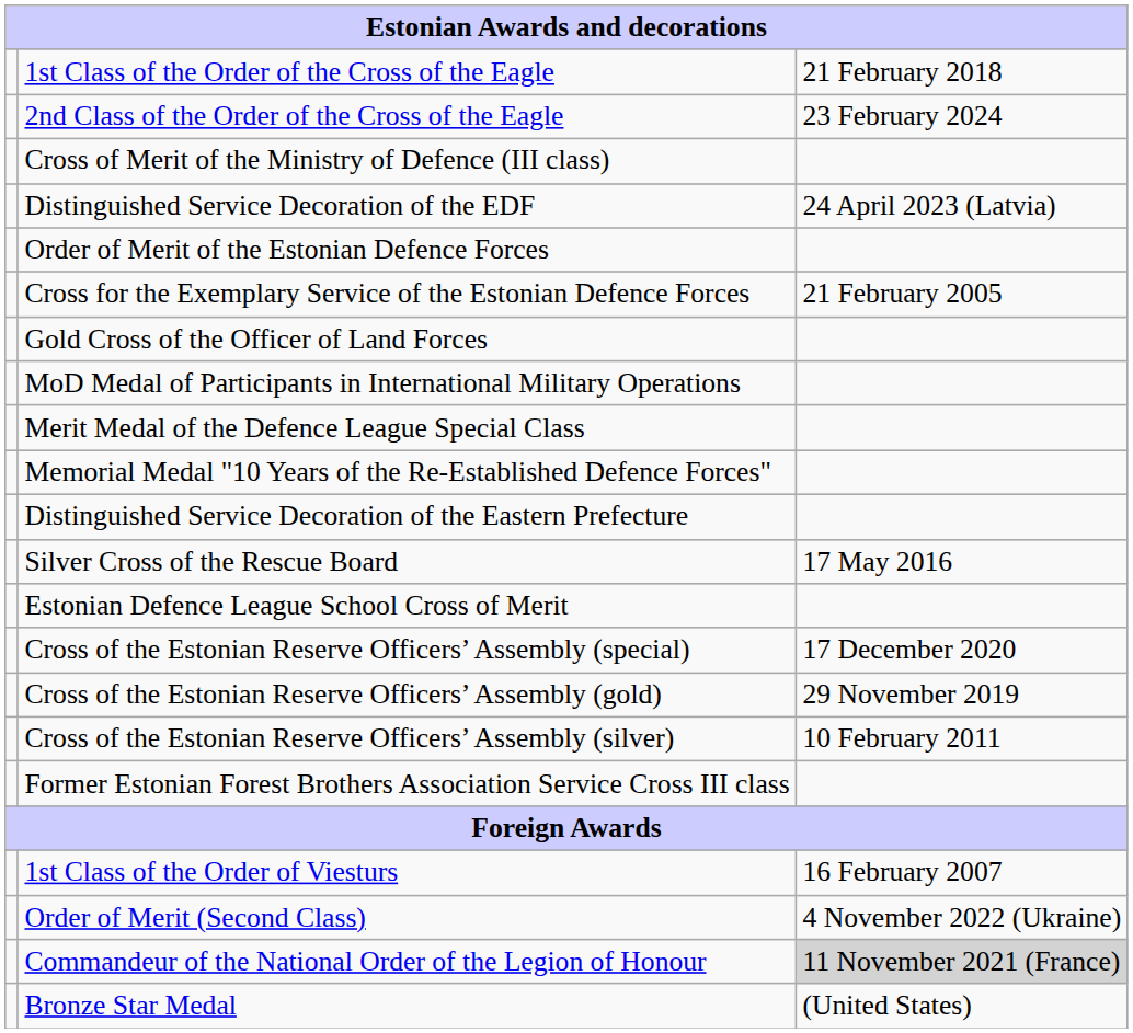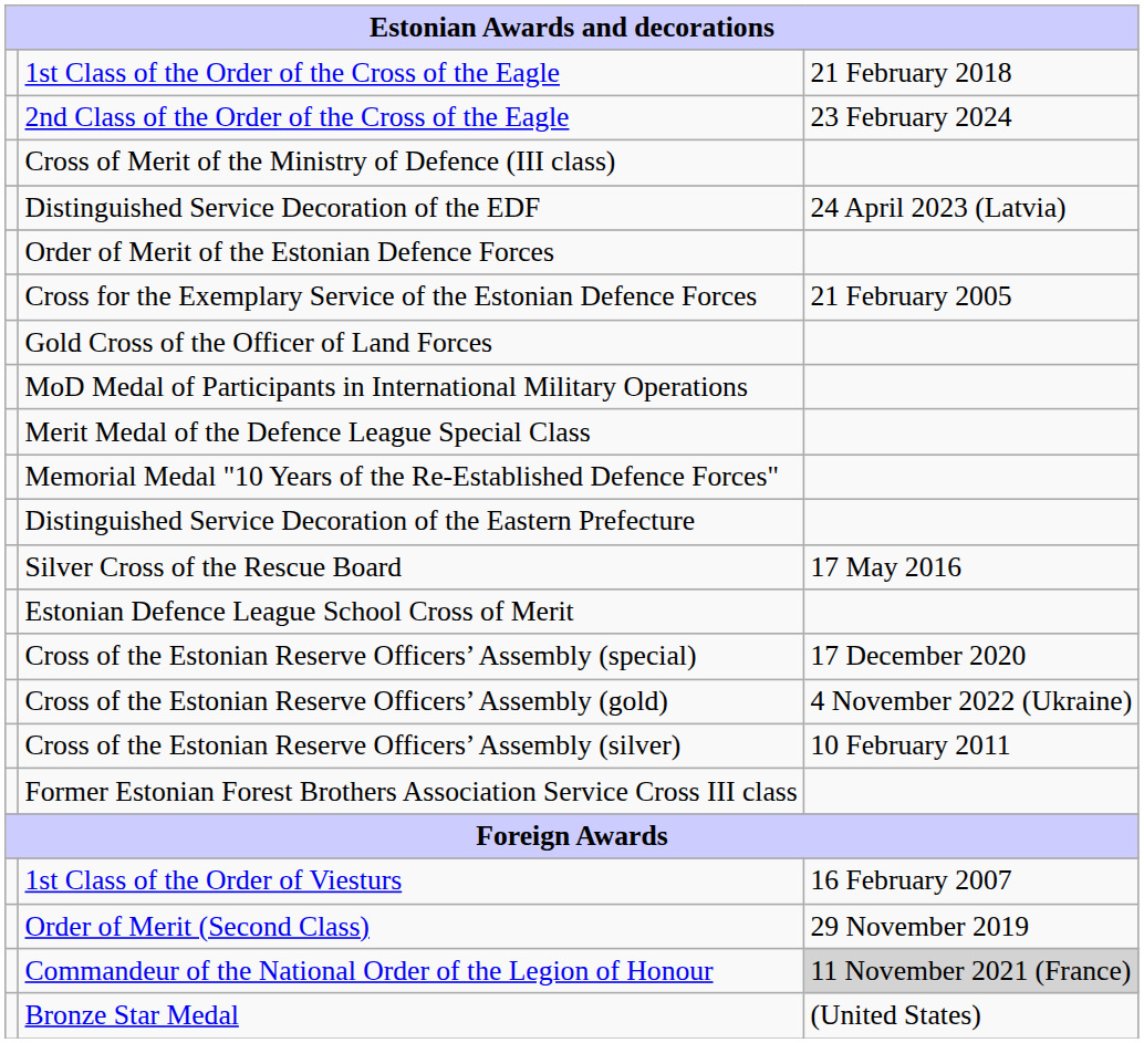Cross of the Estonian Reserve Officers’ Assembly (gold) | column 3: 29 November 2019 -> 4 November 2022 (Ukraine)
Order of Merit (Second Class) | column 3: 4 November 2022 (Ukraine) -> 29 November 2019
